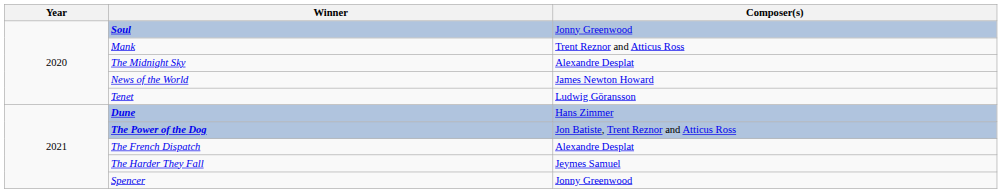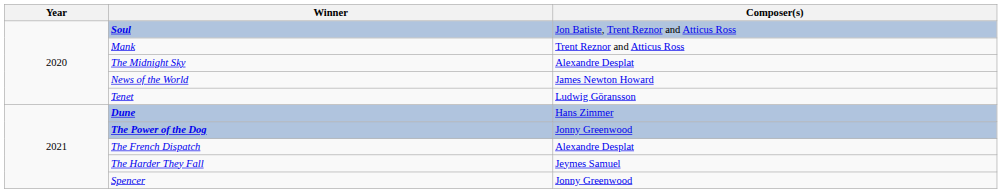Soul | Composer(s): Jonny Greenwood -> Jon Batiste, Trent Reznor and Atticus Ross
The Power of the Dog | Composer(s): Jon Batiste, Trent Reznor and Atticus Ross -> Jonny Greenwood
